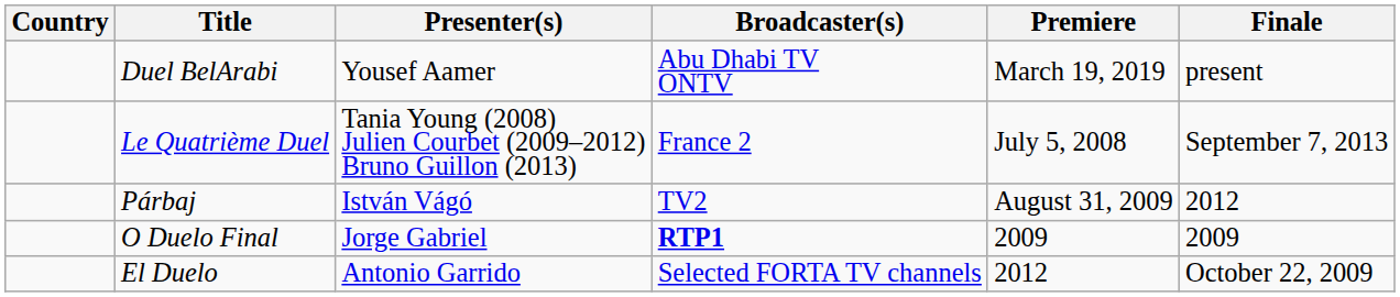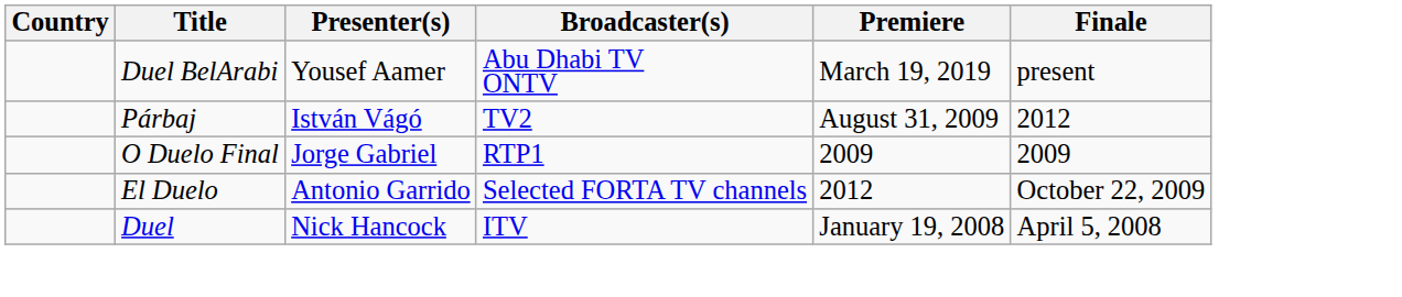- row: Le Quatrième Duel | Tania Young (2008) Julien Courbet (2009–2012) Bruno Guillon (2013) | France 2 | July 5, 2008 | September 7, 2013
O Duelo Final | Broadcaster(s): bold -> normal
+ row: Duel | Nick Hancock | ITV | January 19, 2008 | April 5, 2008
